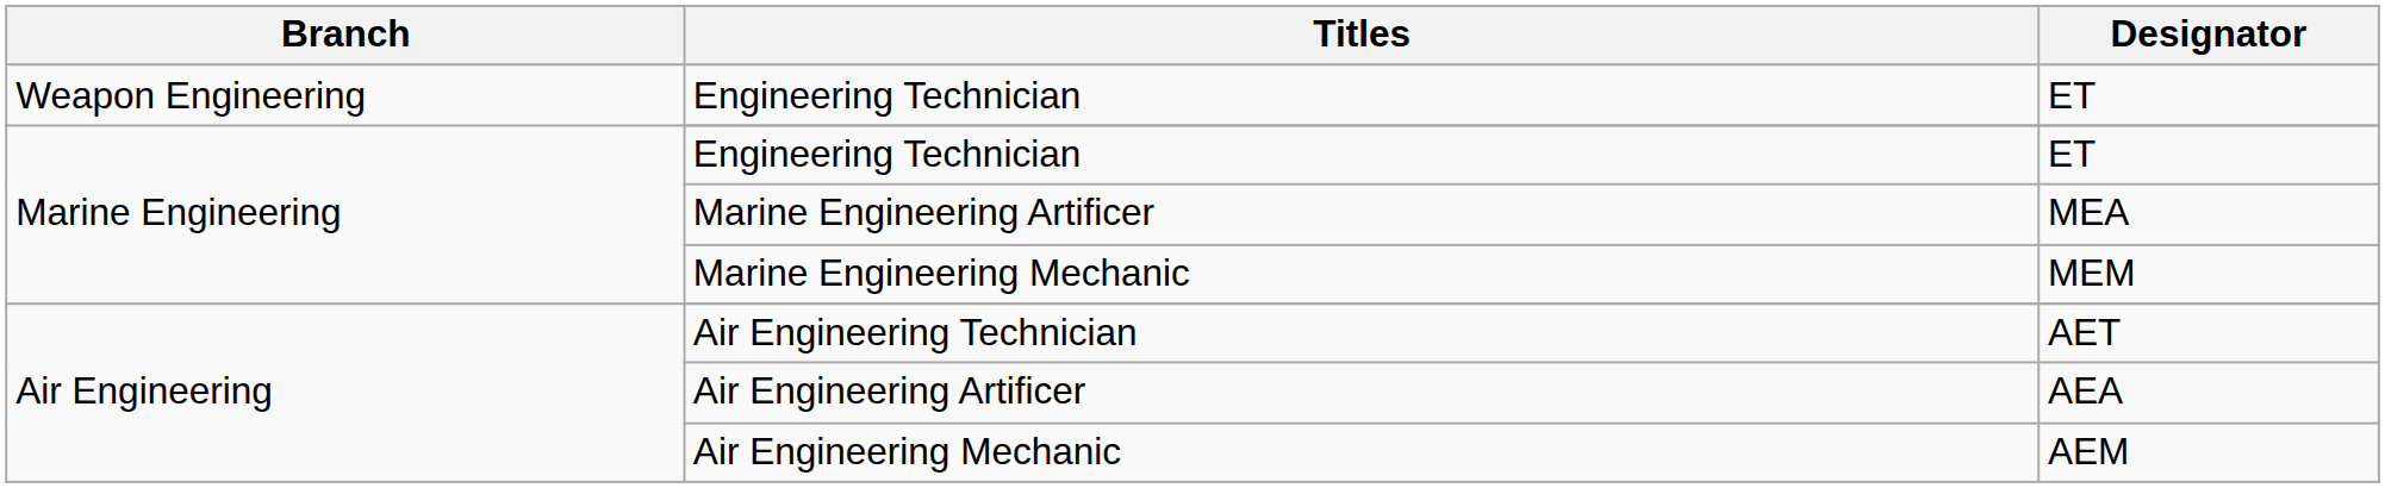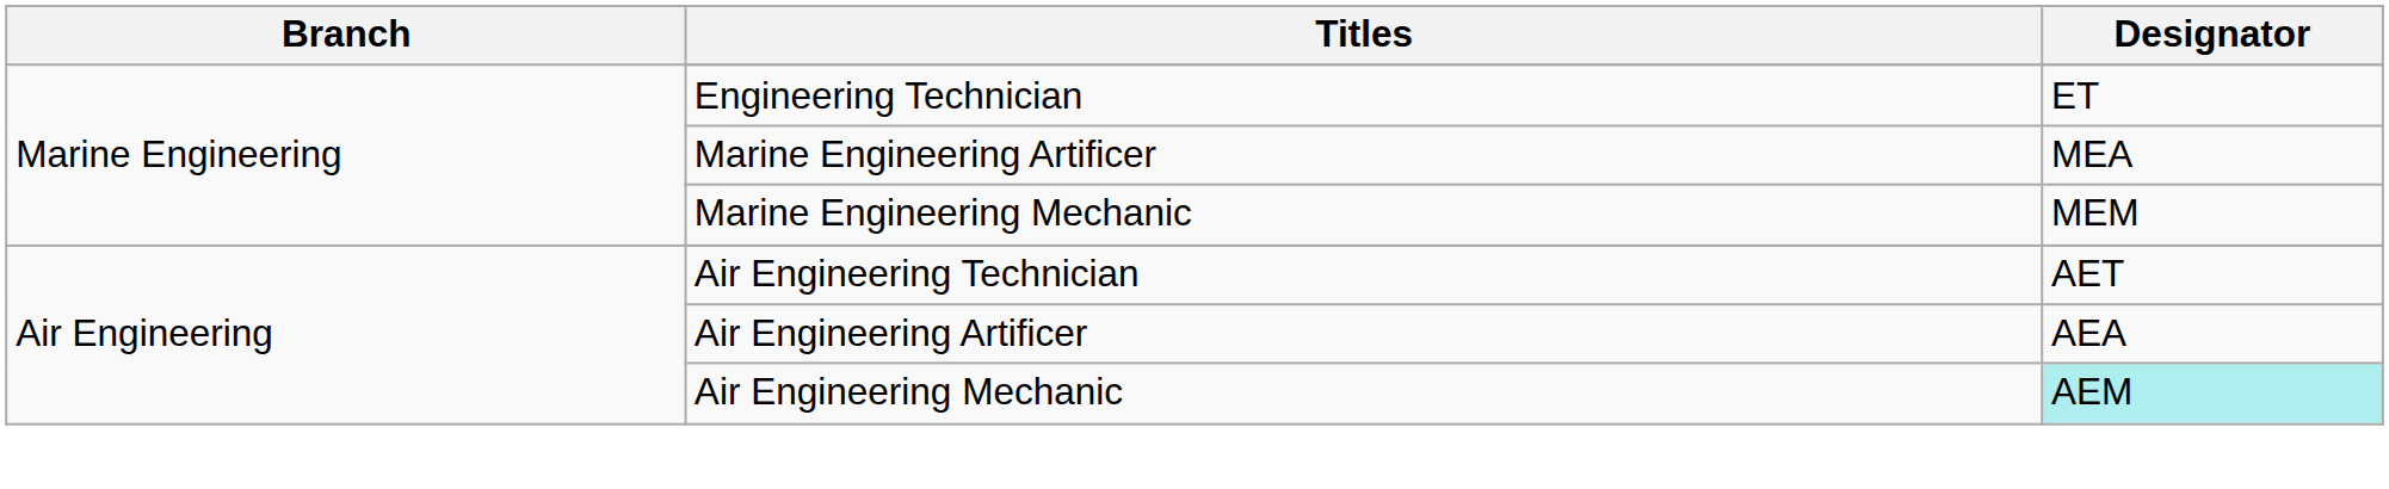- row: Weapon Engineering | Engineering Technician | ET
Air Engineering Mechanic | Designator: no background -> paleturquoise background
